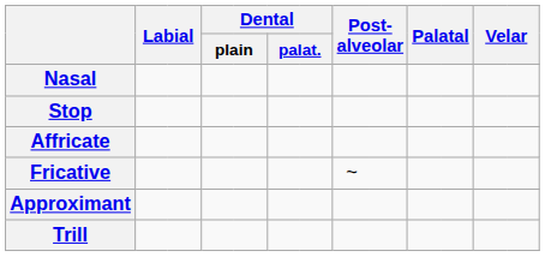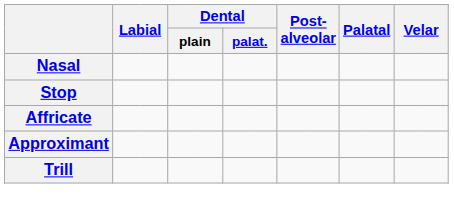- row: Fricative | ~
